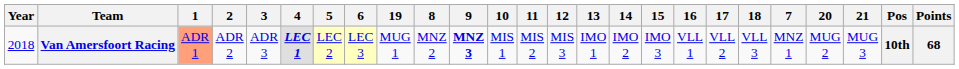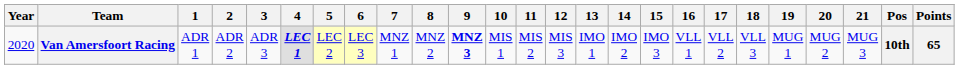columns swapped: 7 <-> 19
Van Amersfoort Racing | Year: 2018 -> 2020
Van Amersfoort Racing | 1: lightsalmon background -> no background
Van Amersfoort Racing | Points: 68 -> 65
